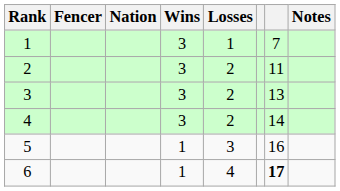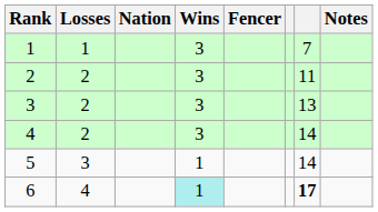columns swapped: Fencer <-> Losses
5 | column 7: 16 -> 14
6 | Wins: no background -> paleturquoise background
